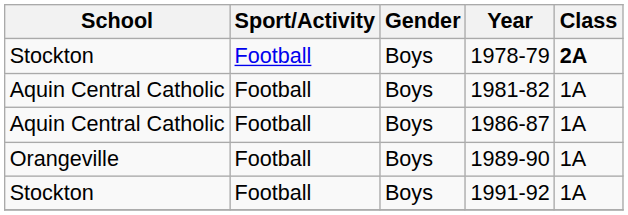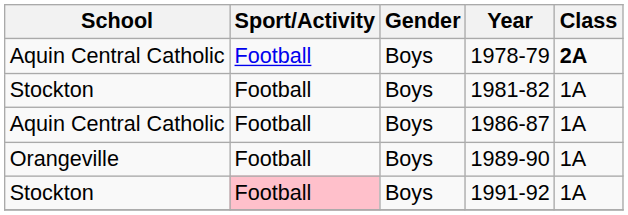1978-79 | School: Stockton -> Aquin Central Catholic
1981-82 | School: Aquin Central Catholic -> Stockton
1991-92 | Sport/Activity: no background -> pink background
